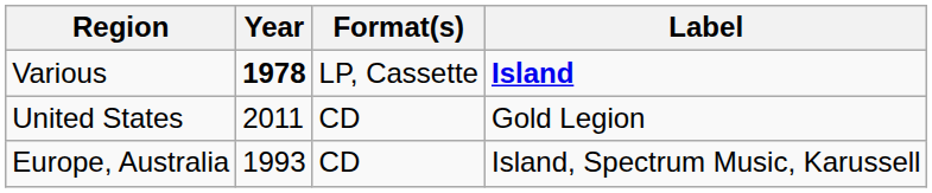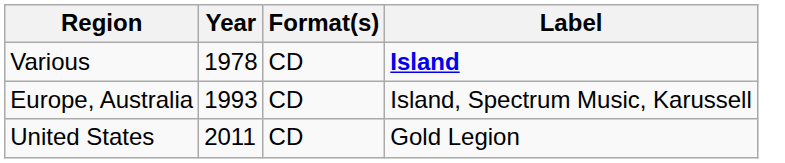Various | Year: bold -> normal
Various | Format(s): LP, Cassette -> CD
rows swapped: Europe, Australia <-> United States
